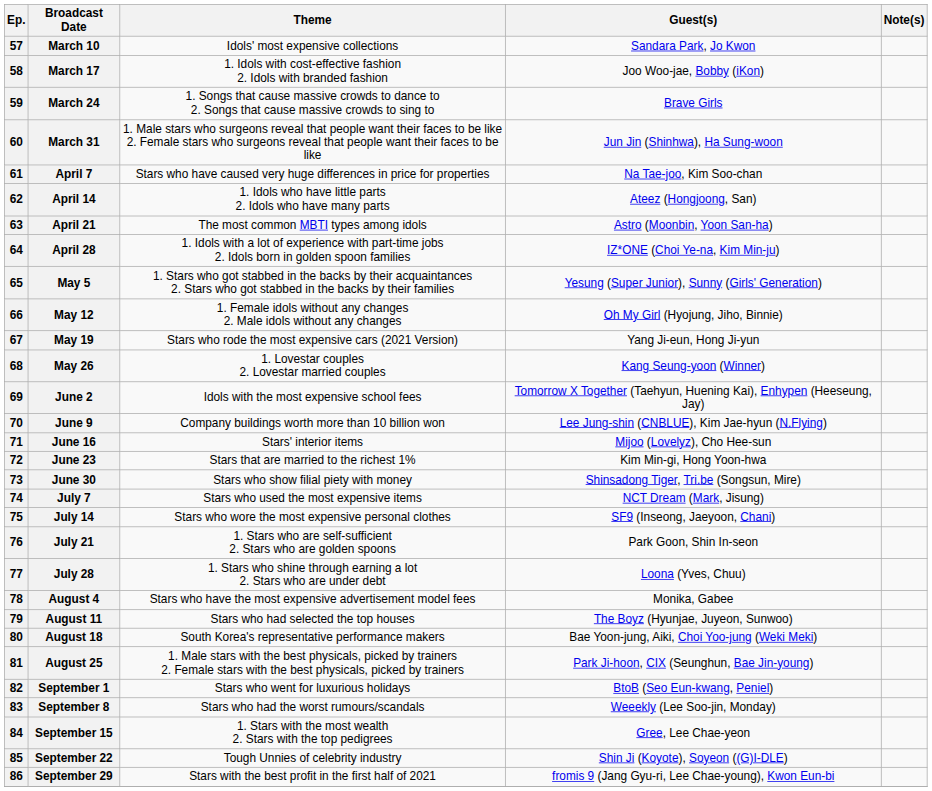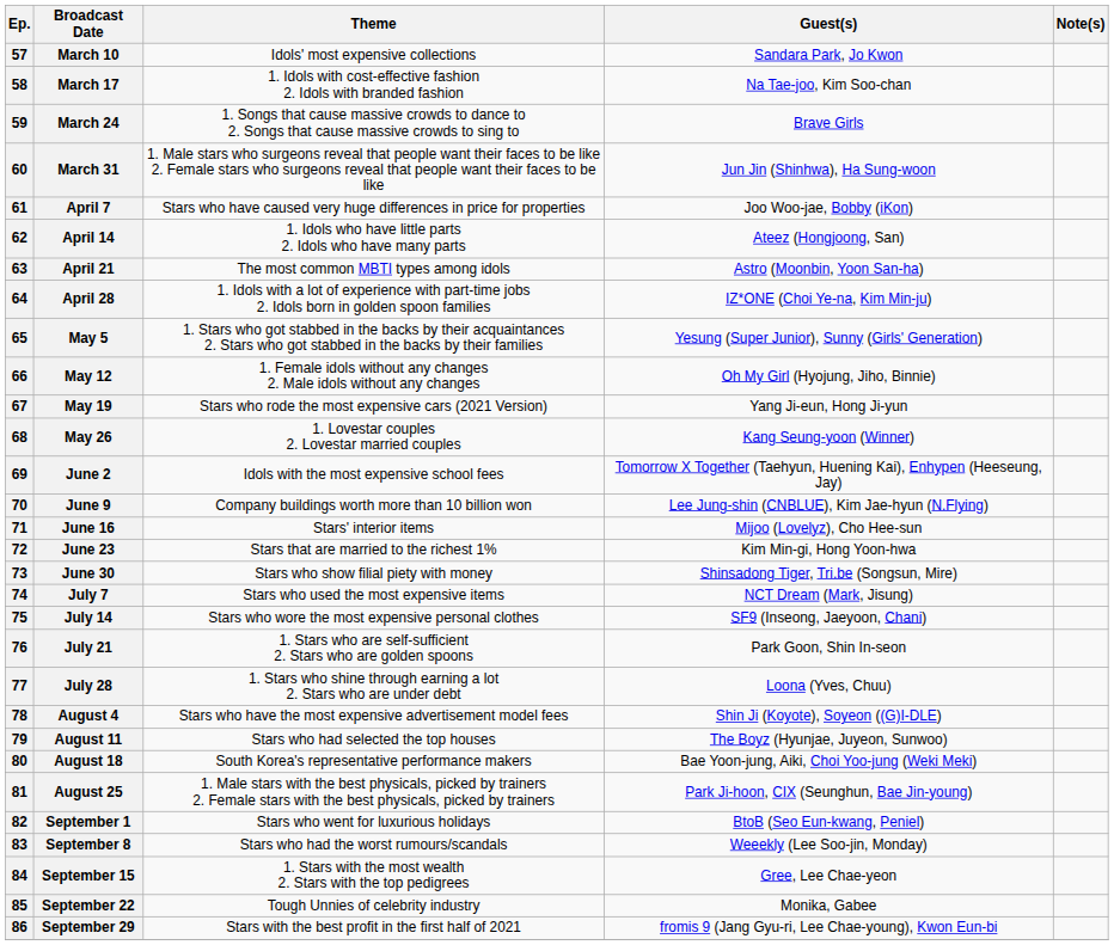March 17 | Guest(s): Joo Woo-jae, Bobby (iKon) -> Na Tae-joo, Kim Soo-chan
April 7 | Guest(s): Na Tae-joo, Kim Soo-chan -> Joo Woo-jae, Bobby (iKon)
August 4 | Guest(s): Monika, Gabee -> Shin Ji (Koyote), Soyeon ((G)I-DLE)
September 22 | Guest(s): Shin Ji (Koyote), Soyeon ((G)I-DLE) -> Monika, Gabee
